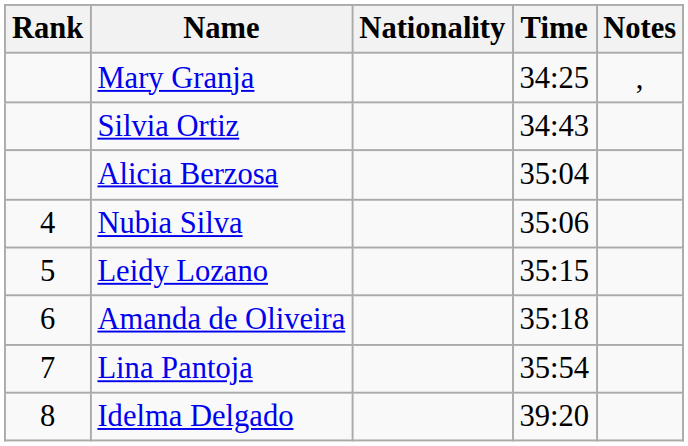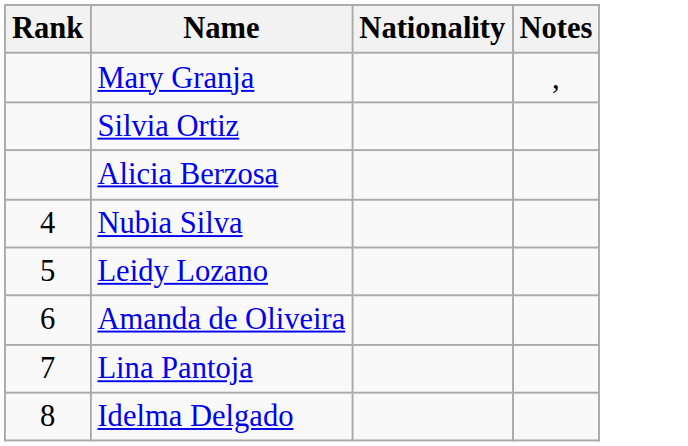- column: Time | 34:25 | 34:43 | 35:04 | 35:06 | 35:15 | 35:18 | 35:54 | 39:20
